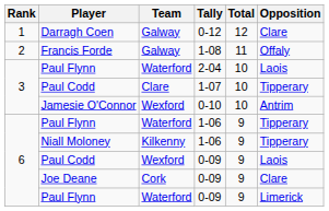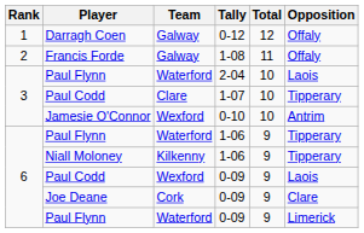Darragh Coen | Opposition: Clare -> Offaly
